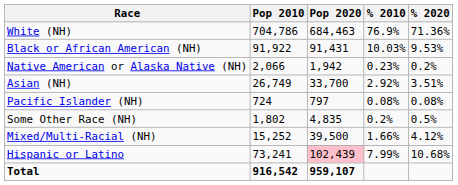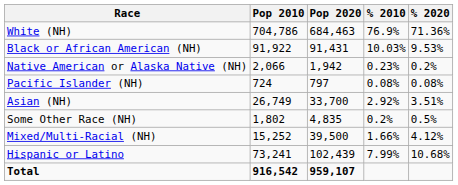rows swapped: Asian (NH) <-> Pacific Islander (NH)
Hispanic or Latino | Pop 2020: pink background -> no background
